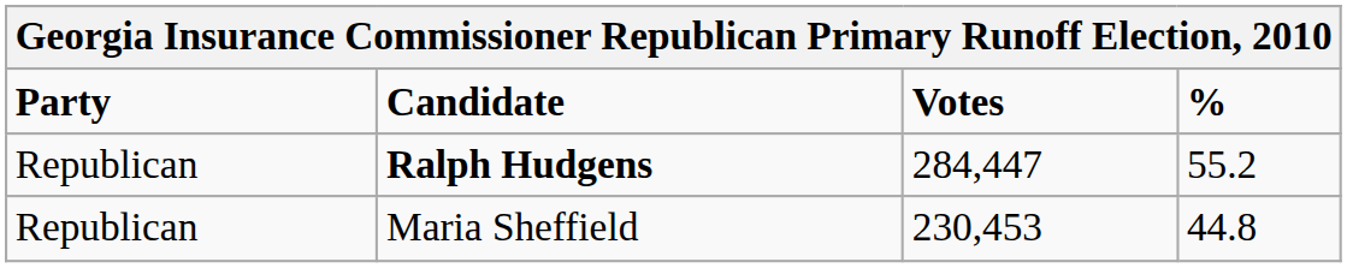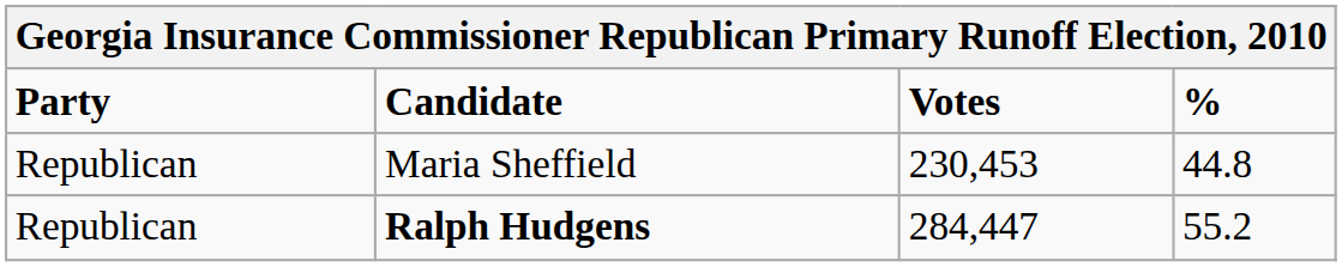rows swapped: Ralph Hudgens <-> Maria Sheffield
